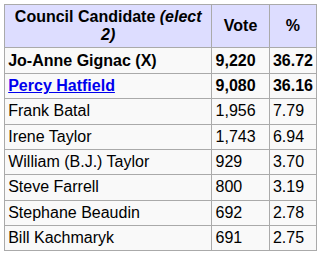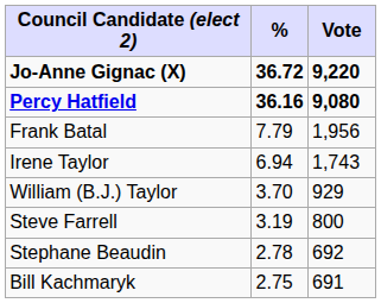columns swapped: Vote <-> %
